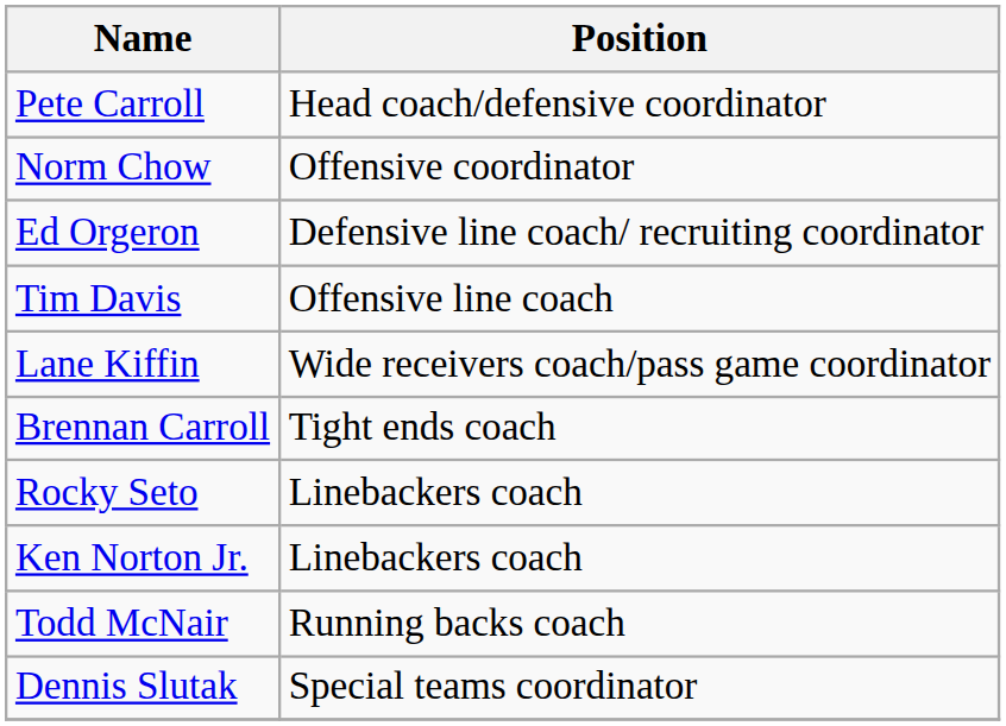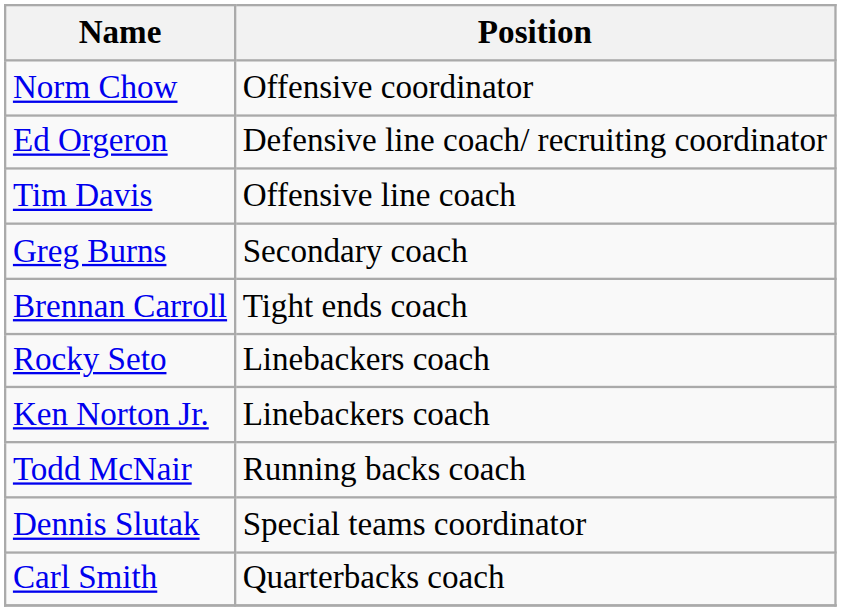- row: Pete Carroll | Head coach/defensive coordinator
+ row: Greg Burns | Secondary coach
- row: Lane Kiffin | Wide receivers coach/pass game coordinator
+ row: Carl Smith | Quarterbacks coach
